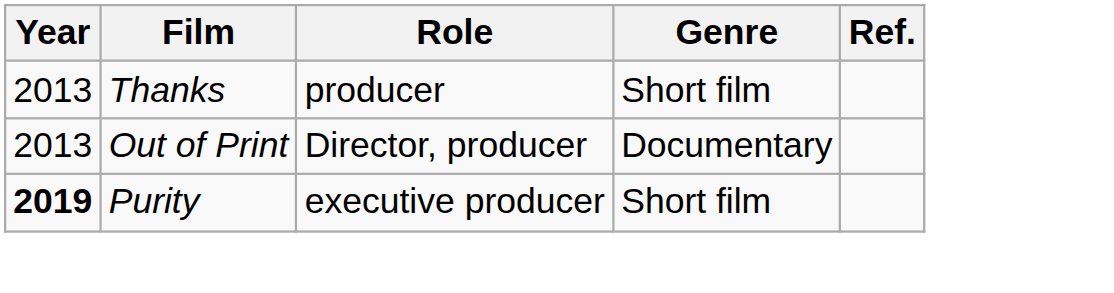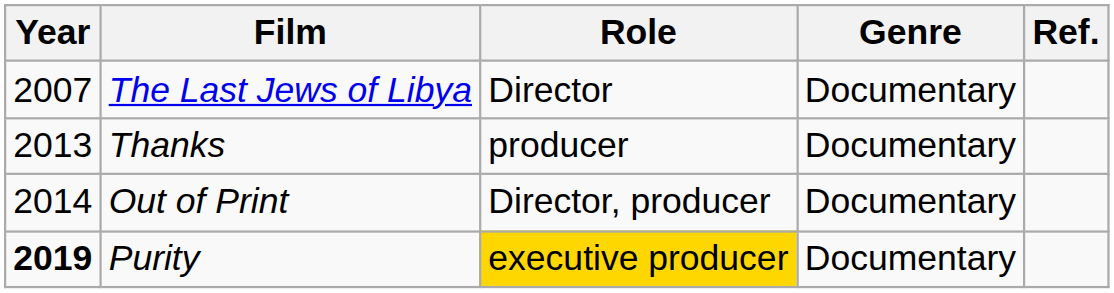+ row: 2007 | The Last Jews of Libya | Director | Documentary
Thanks | Genre: Short film -> Documentary
Out of Print | Year: 2013 -> 2014
Purity | Role: no background -> gold background
Purity | Genre: Short film -> Documentary
